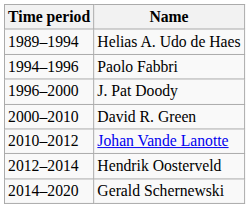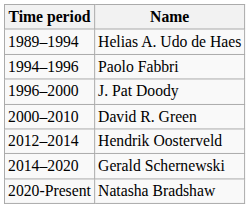- row: 2010–2012 | Johan Vande Lanotte
+ row: 2020-Present | Natasha Bradshaw
